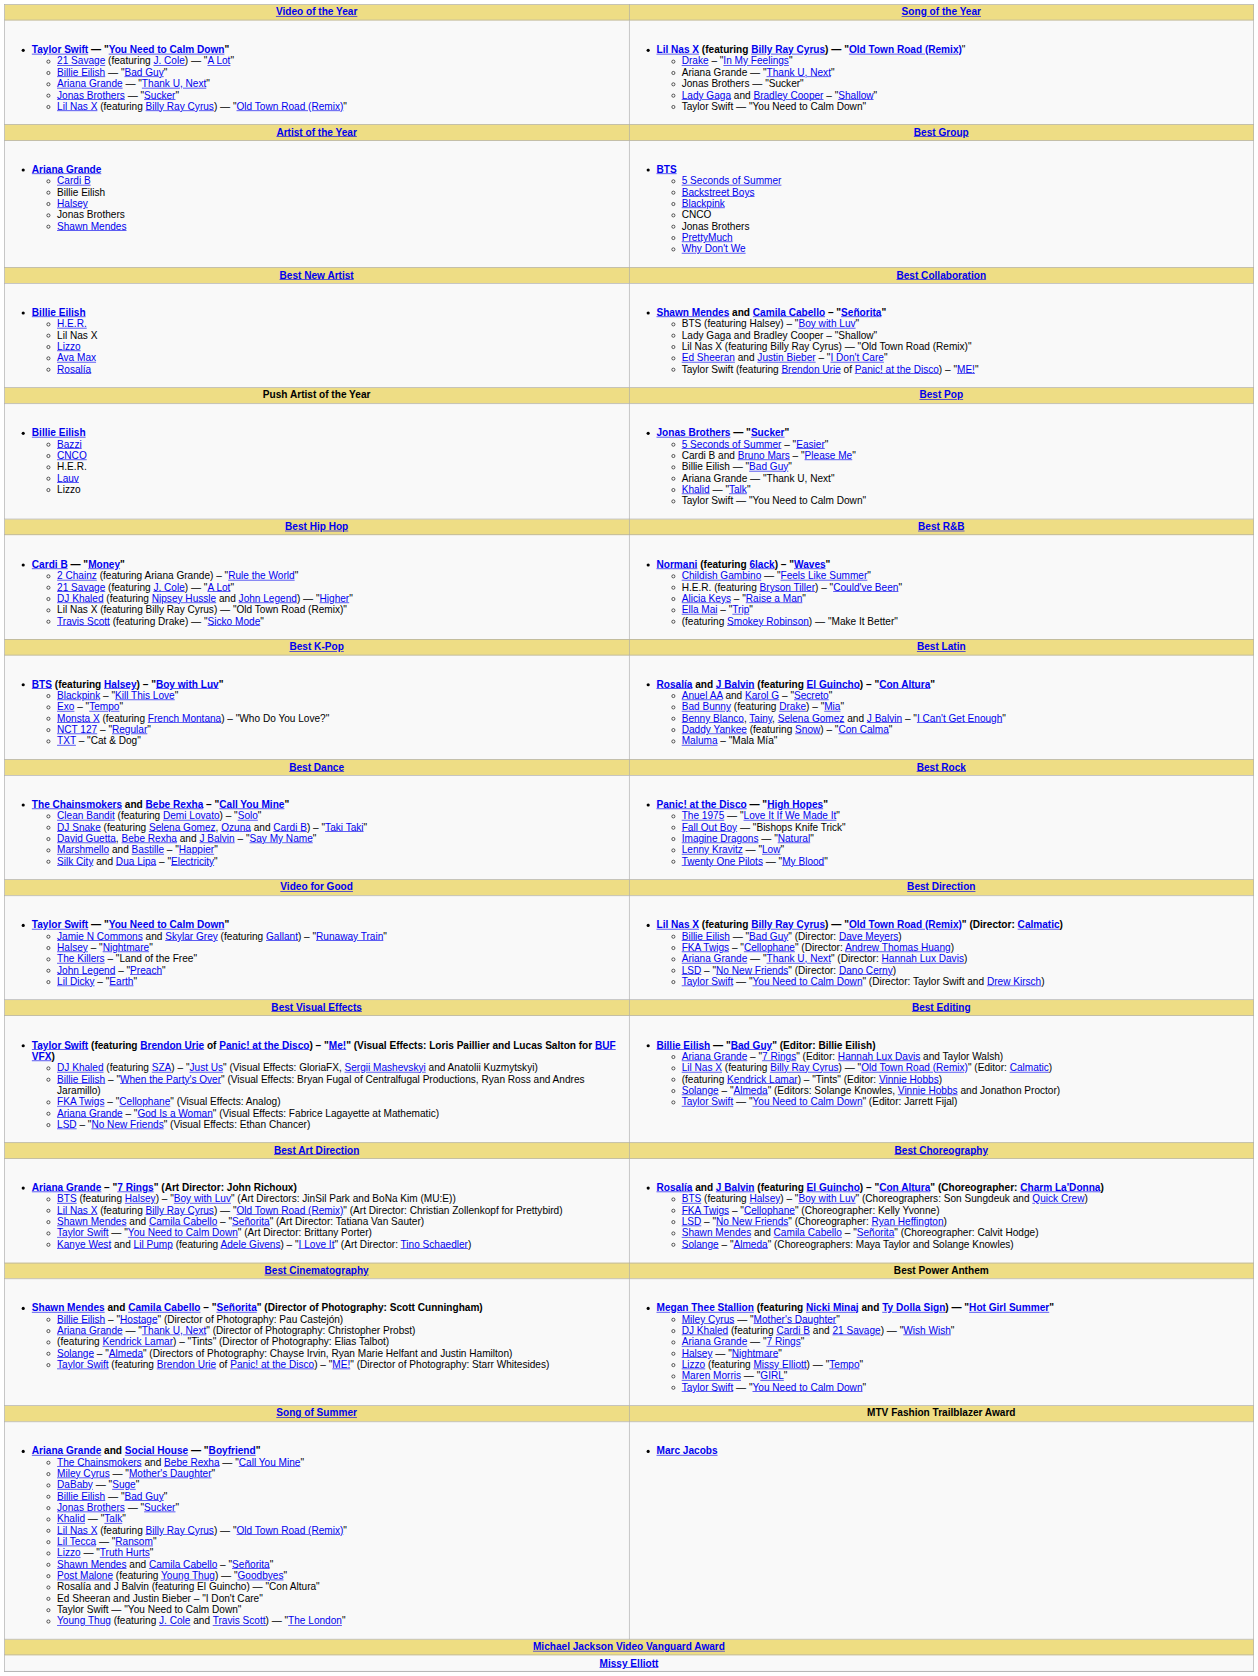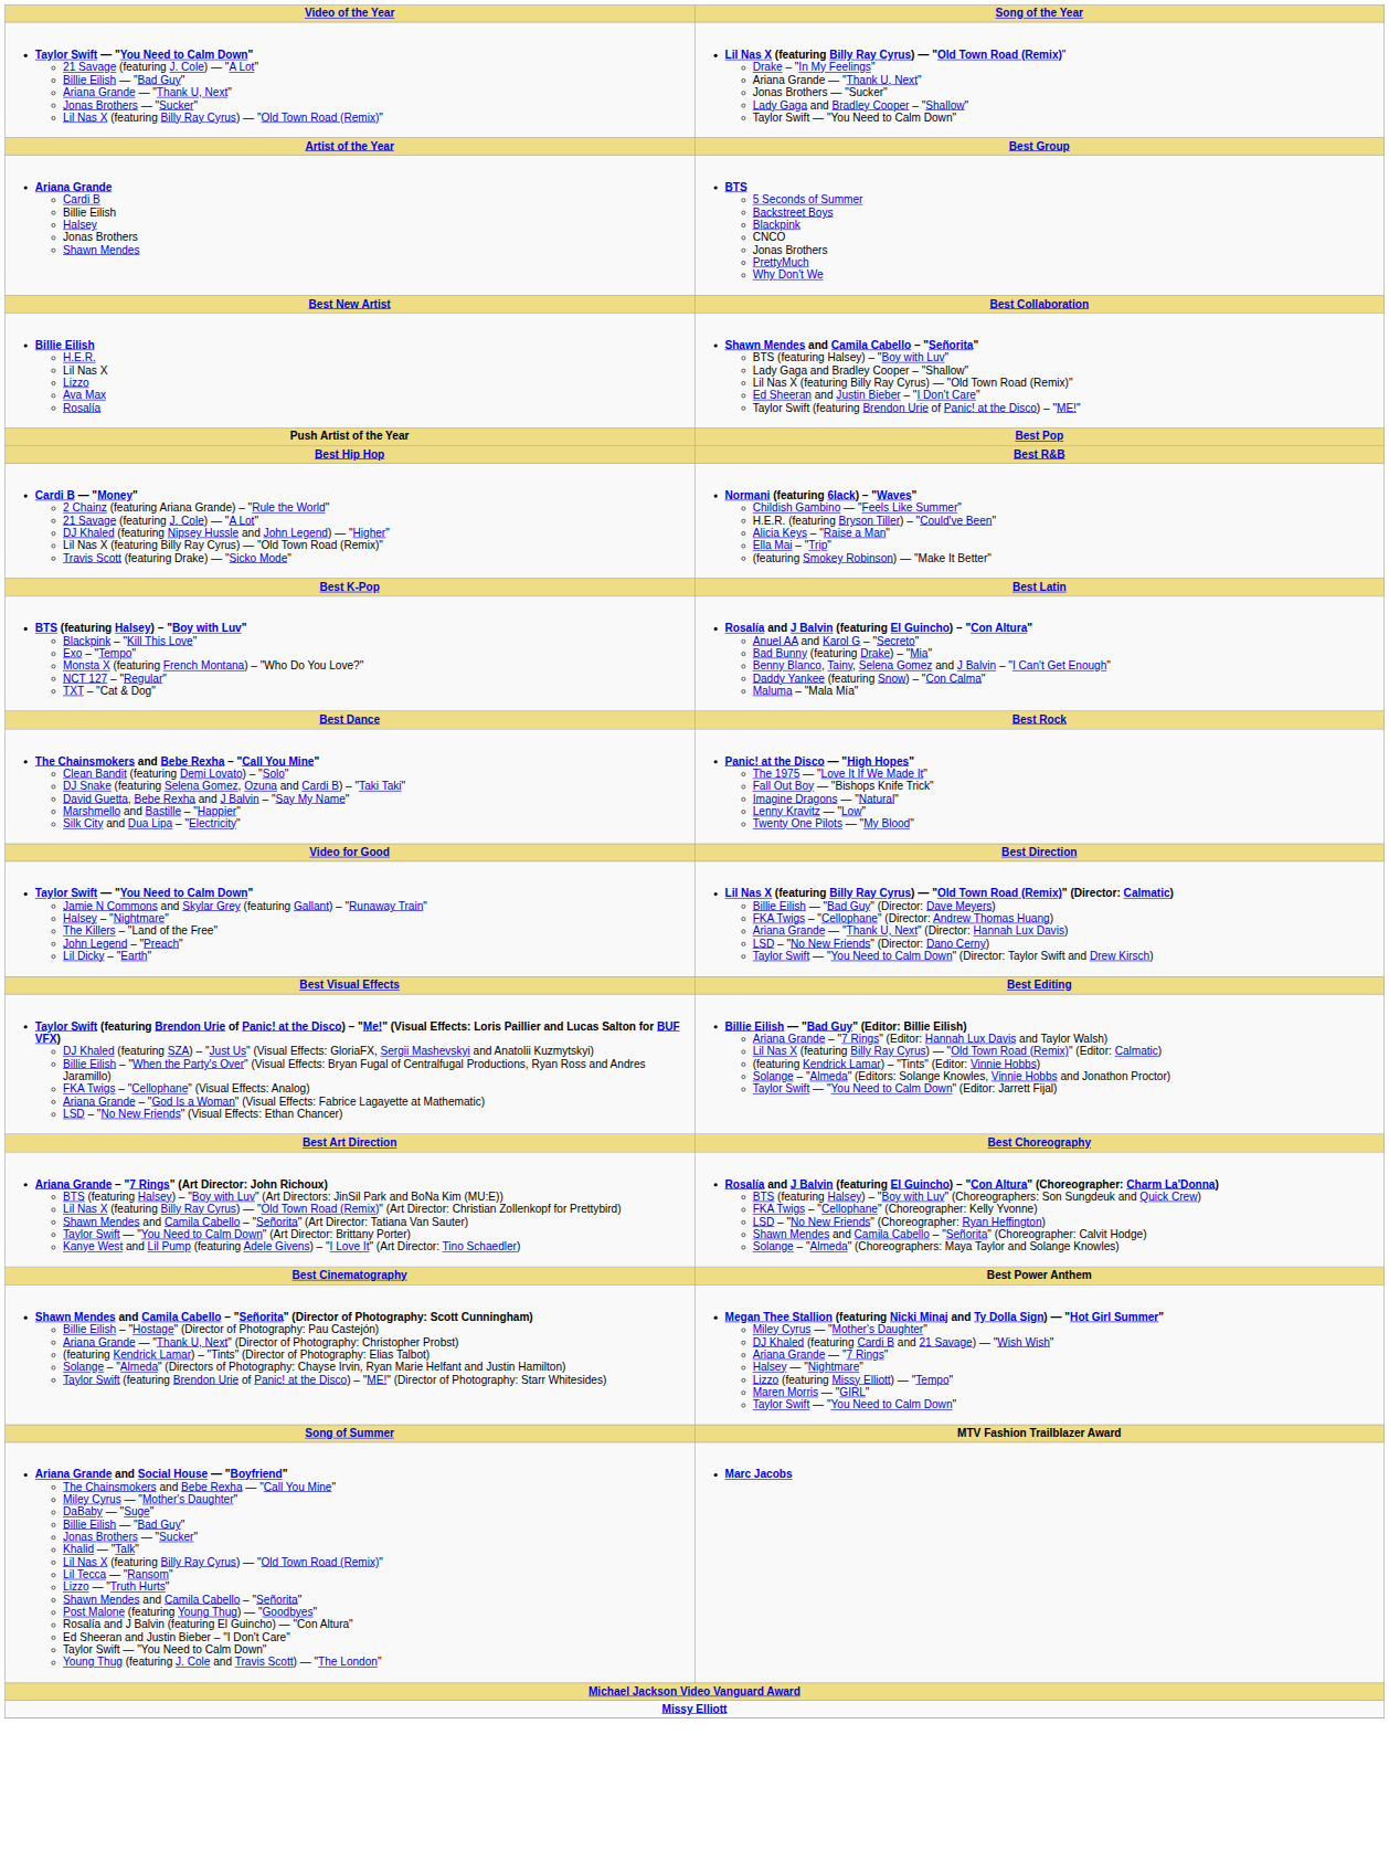- row: Billie Eilish Bazzi CNCO H.E.R. Lauv Lizzo | Jonas Brothers — "Sucker" 5 Seconds of Summer – "Easier" Cardi B and Bruno Mars – "Please Me" Billie Eilish — "Bad Guy" Ariana Grande — "Thank U, Next" Khalid — "Talk" Taylor Swift — "You Need to Calm Down"
